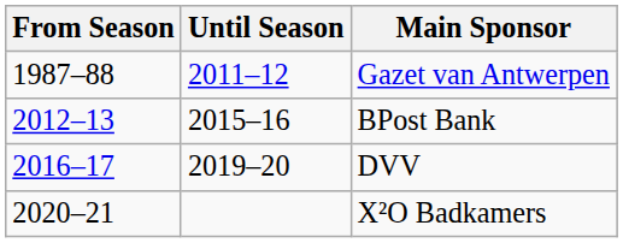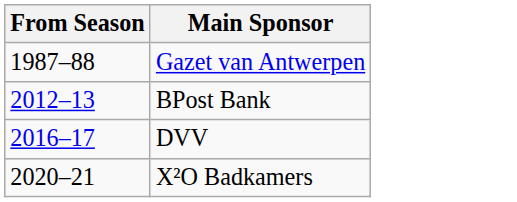- column: Until Season | 2011–12 | 2015–16 | 2019–20
